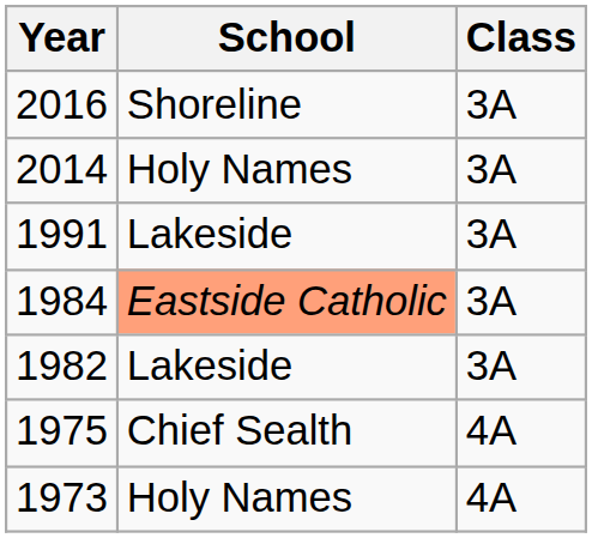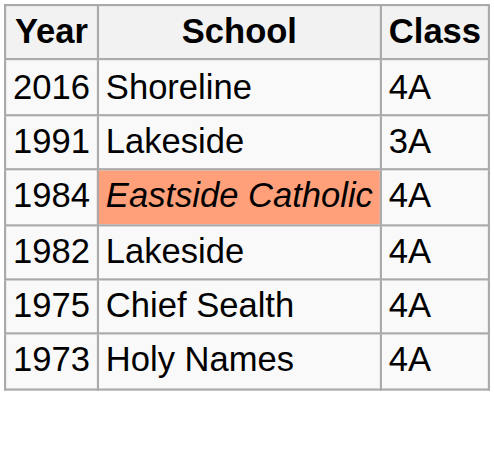2016 | Class: 3A -> 4A
- row: 2014 | Holy Names | 3A
1984 | Class: 3A -> 4A
1982 | Class: 3A -> 4A
